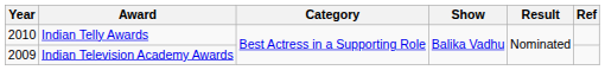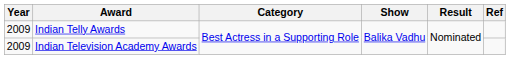Indian Telly Awards | Year: 2010 -> 2009
